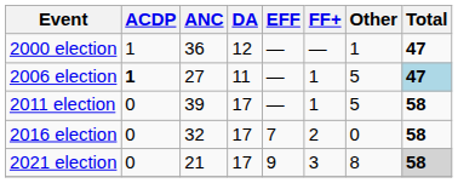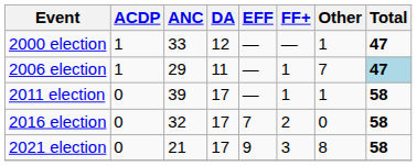2000 election | ANC: 36 -> 33
2006 election | ACDP: bold -> normal
2006 election | ANC: 27 -> 29
2006 election | Other: 5 -> 7
2011 election | Other: 5 -> 1
2021 election | Total: lightgrey background -> no background
